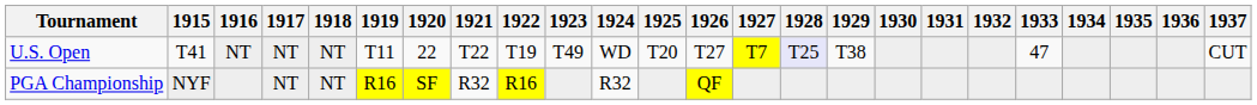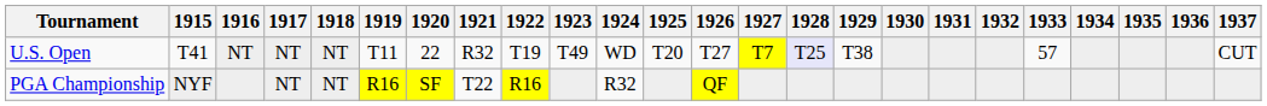U.S. Open | 1921: T22 -> R32
U.S. Open | 1933: 47 -> 57
PGA Championship | 1921: R32 -> T22
